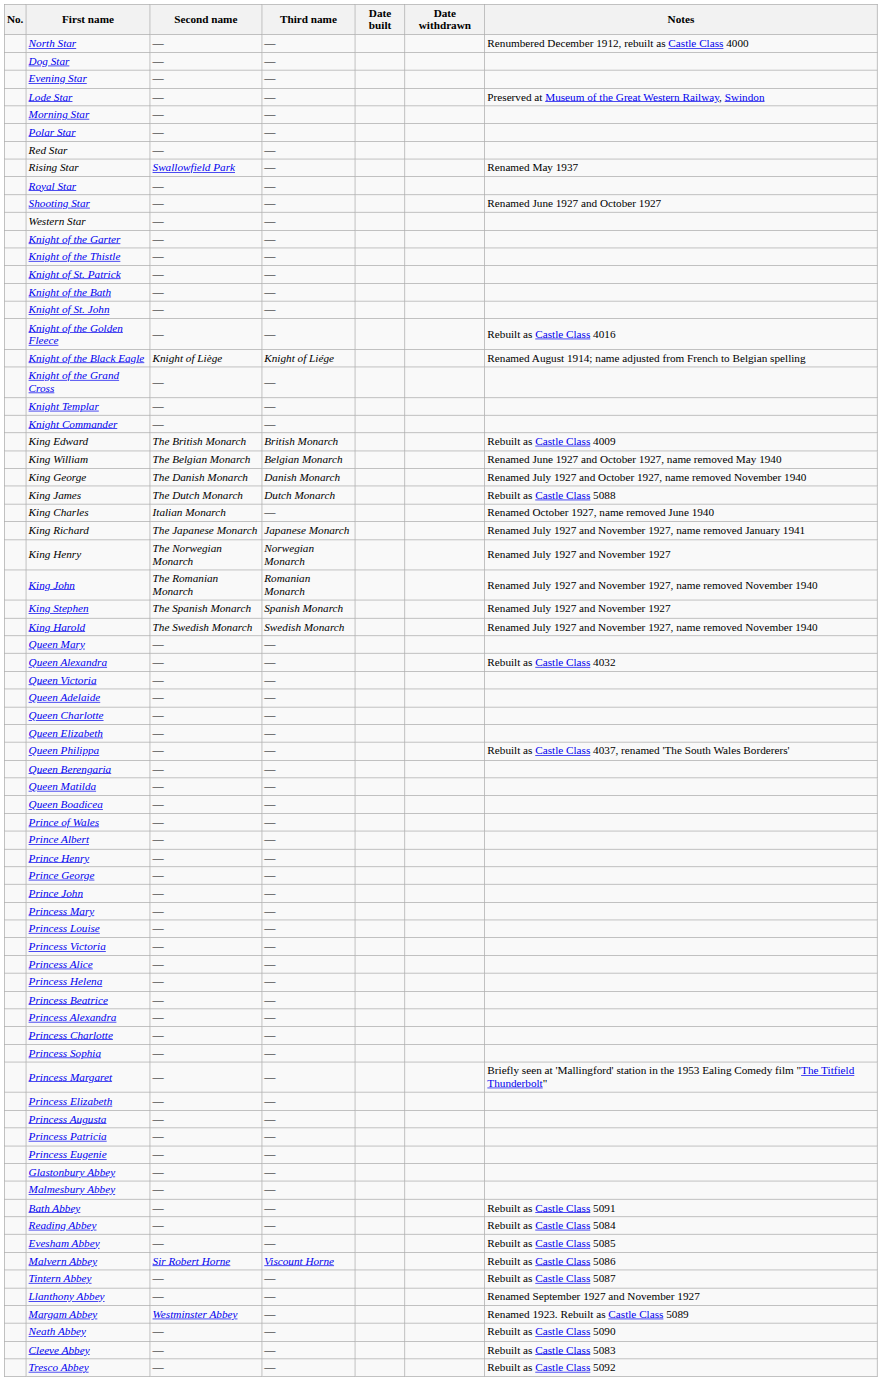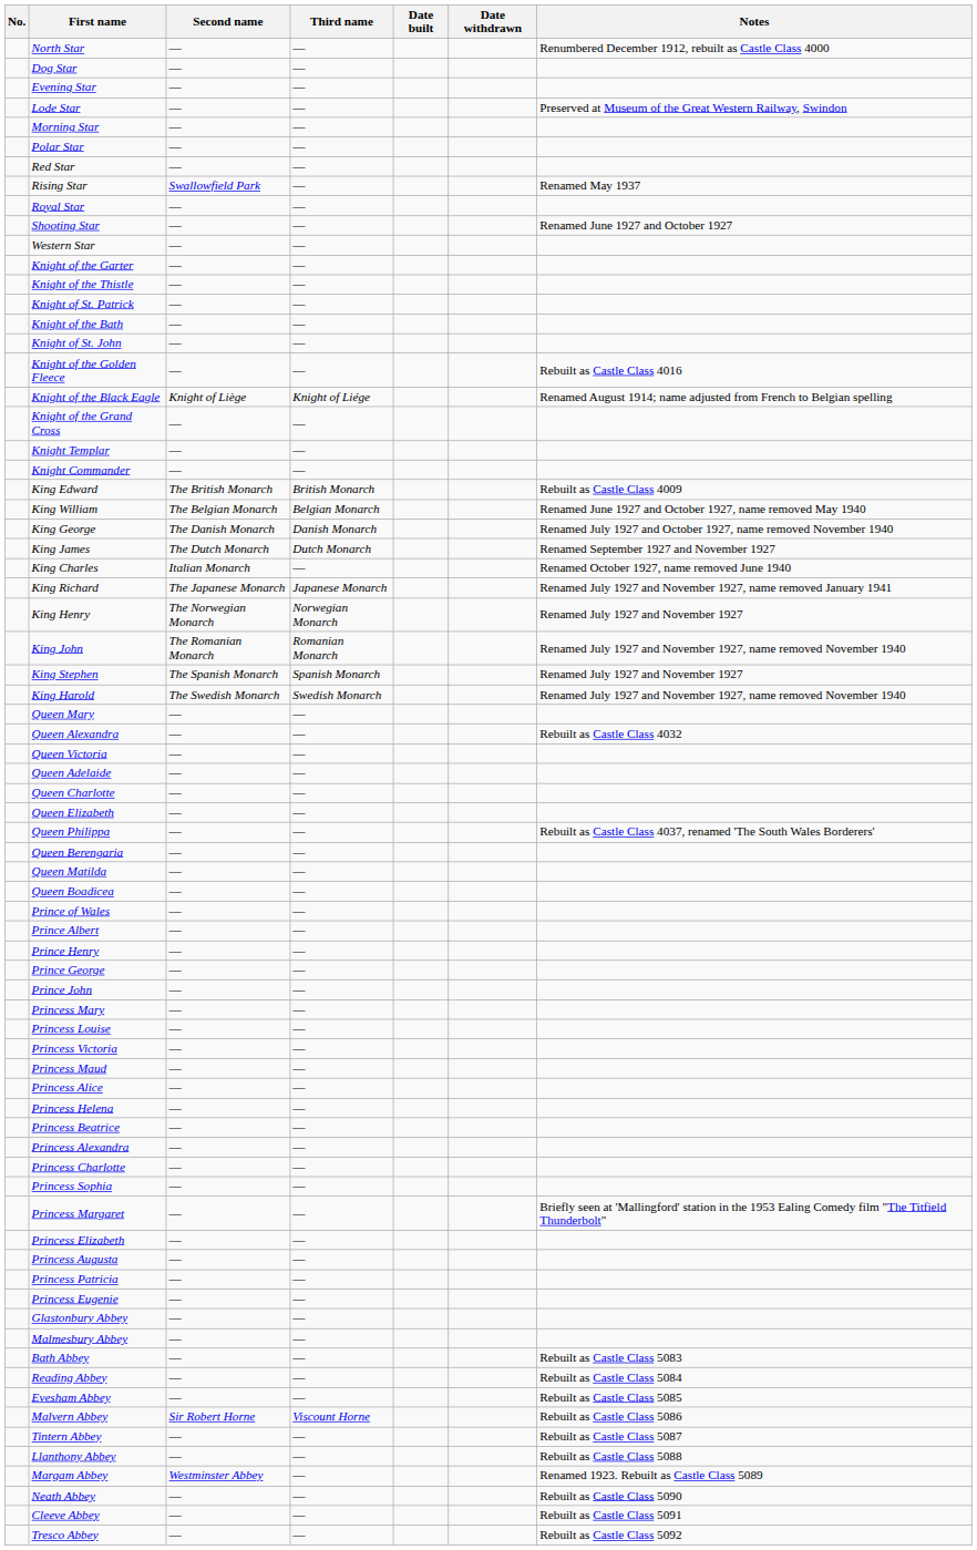King James | Notes: Rebuilt as Castle Class 5088 -> Renamed September 1927 and November 1927
+ row: Princess Maud | — | —
Bath Abbey | Notes: Rebuilt as Castle Class 5091 -> Rebuilt as Castle Class 5083
Llanthony Abbey | Notes: Renamed September 1927 and November 1927 -> Rebuilt as Castle Class 5088
Cleeve Abbey | Notes: Rebuilt as Castle Class 5083 -> Rebuilt as Castle Class 5091
